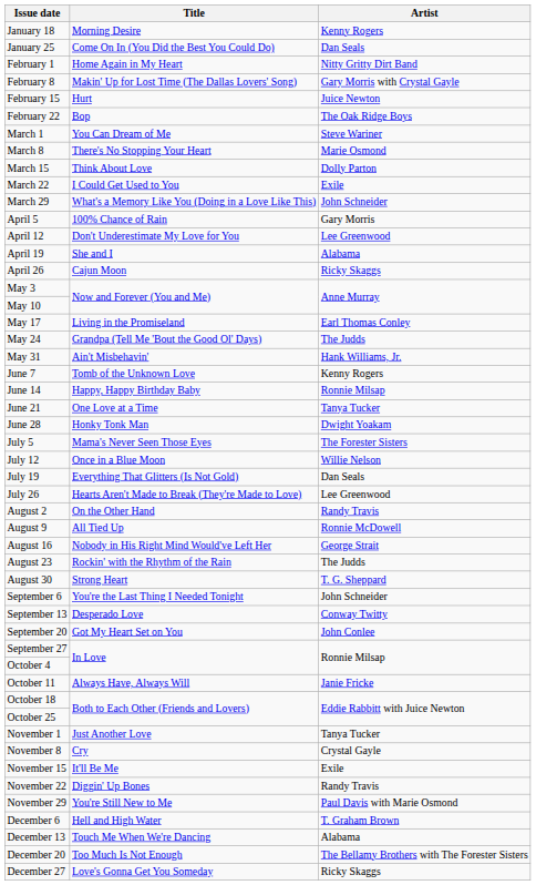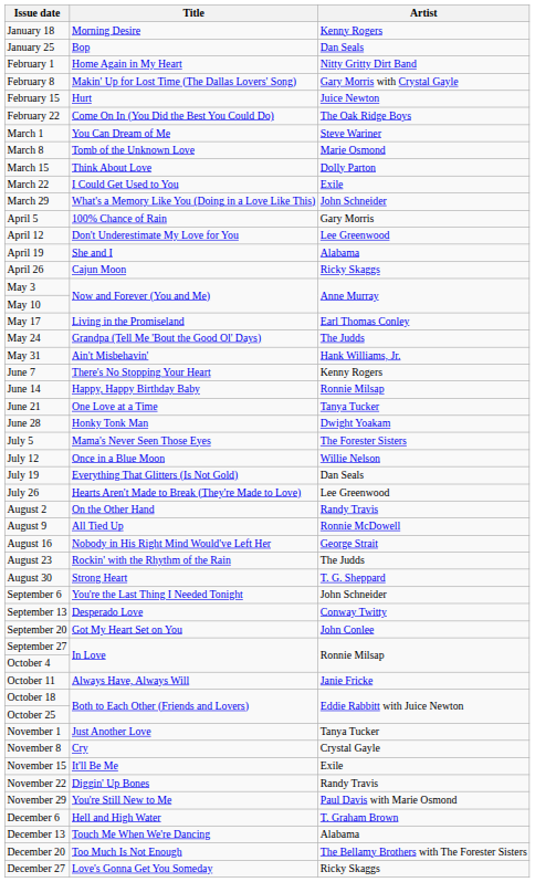January 25 | Title: Come On In (You Did the Best You Could Do) -> Bop
February 22 | Title: Bop -> Come On In (You Did the Best You Could Do)
March 8 | Title: There's No Stopping Your Heart -> Tomb of the Unknown Love
June 7 | Title: Tomb of the Unknown Love -> There's No Stopping Your Heart
